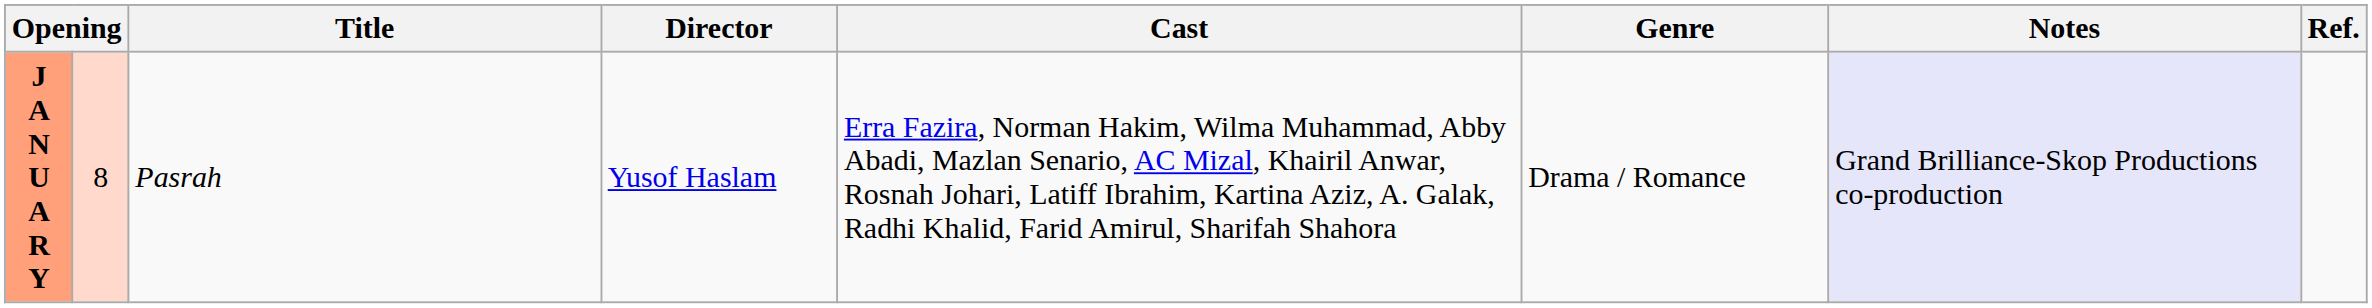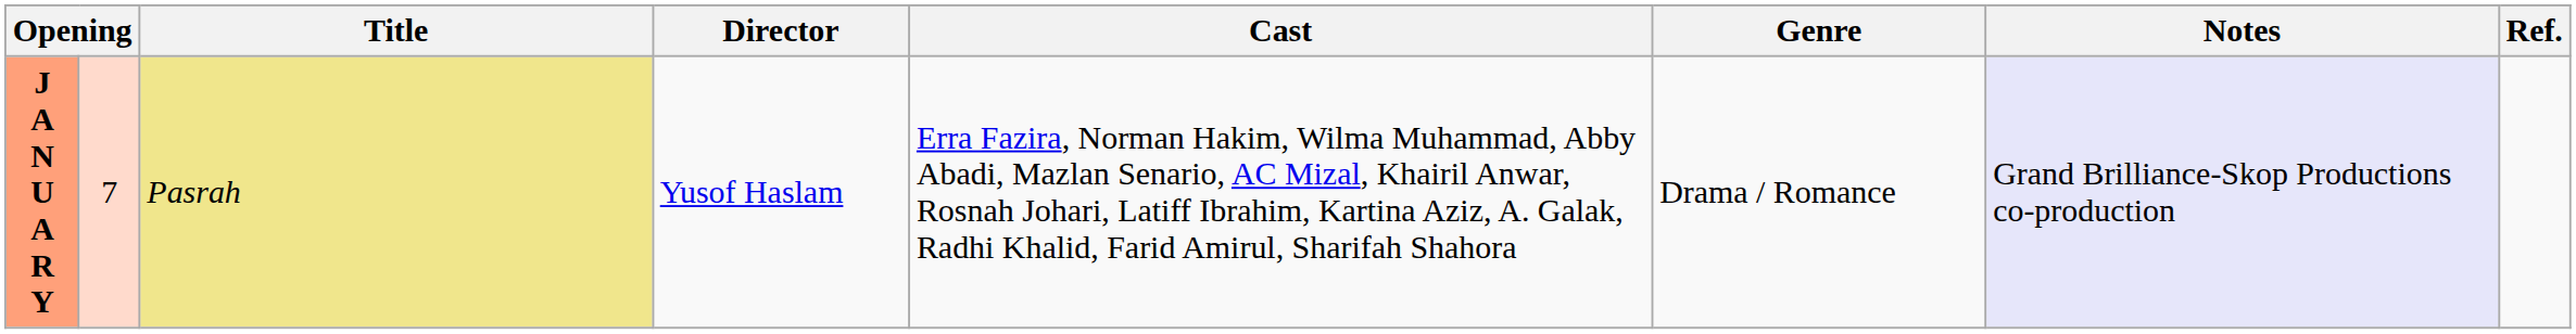J A N U A R Y | column 2: 8 -> 7
J A N U A R Y | Title: no background -> khaki background
